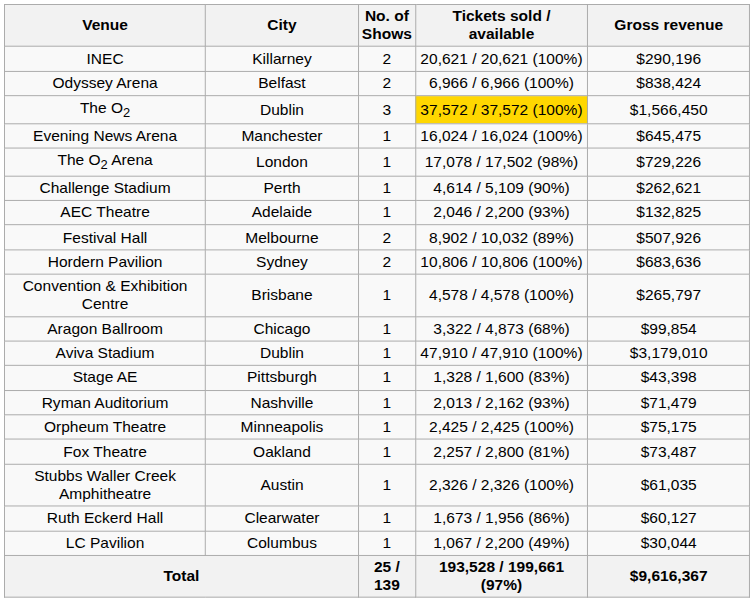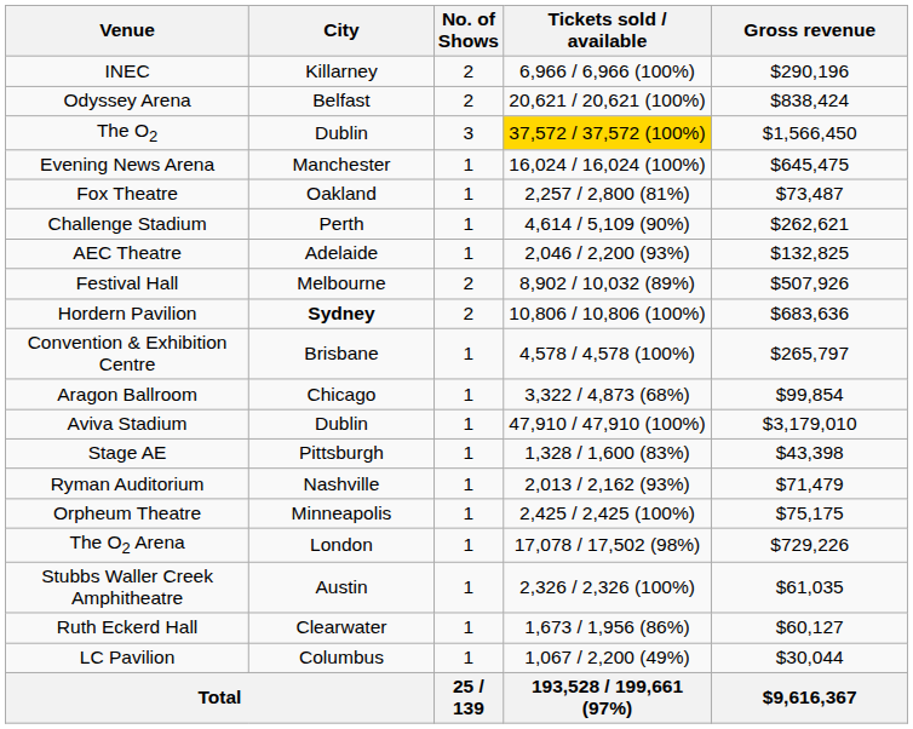INEC | Tickets sold / available: 20,621 / 20,621 (100%) -> 6,966 / 6,966 (100%)
Odyssey Arena | Tickets sold / available: 6,966 / 6,966 (100%) -> 20,621 / 20,621 (100%)
rows swapped: The O2 Arena <-> Fox Theatre
Hordern Pavilion | City: normal -> bold
